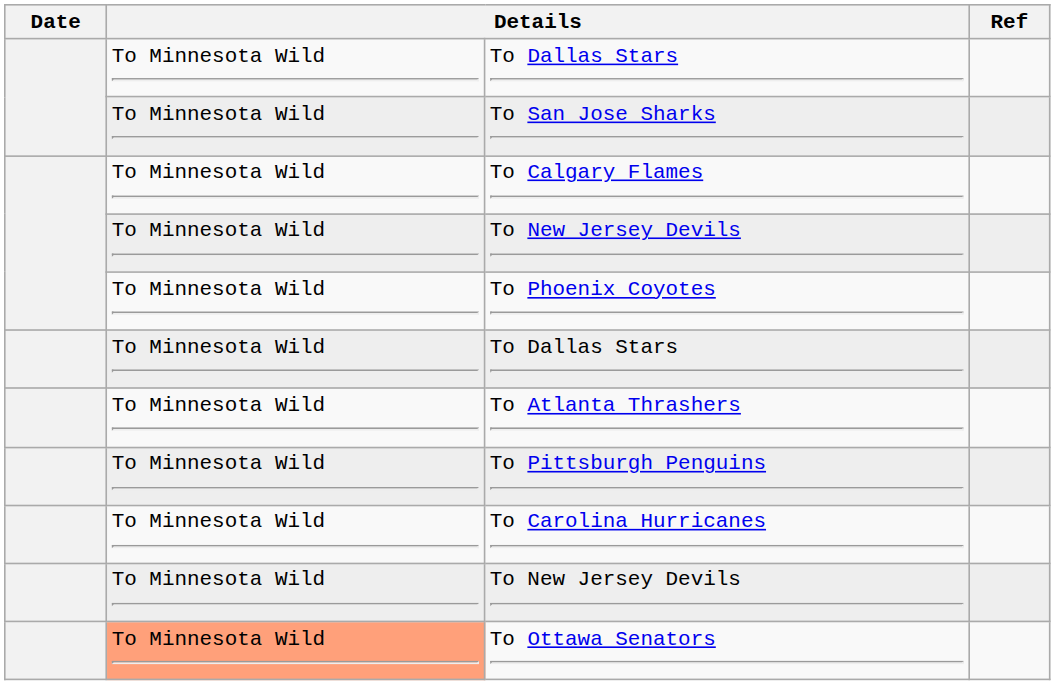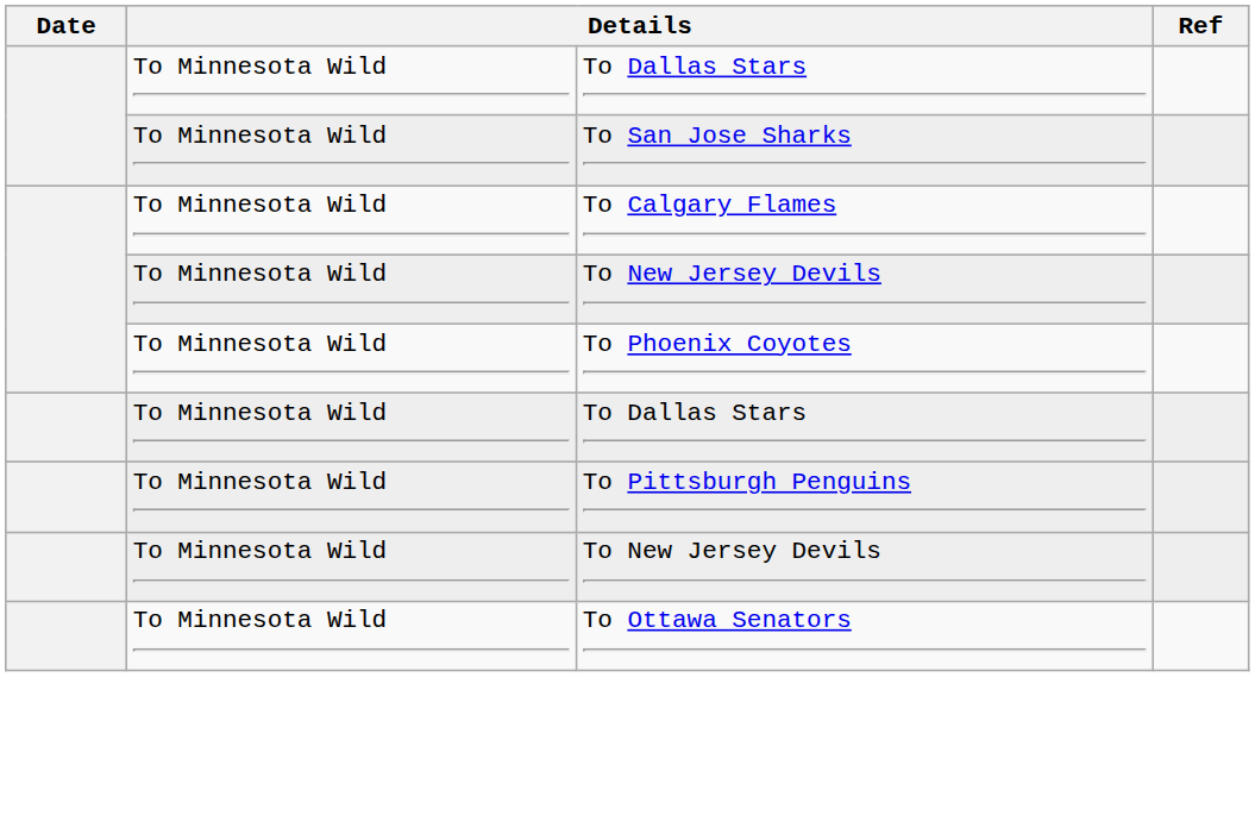- row: To Minnesota Wild | To Atlanta Thrashers
- row: To Minnesota Wild | To Carolina Hurricanes
To Ottawa Senators | column 2: lightsalmon background -> no background
